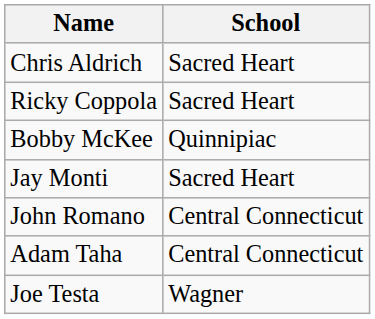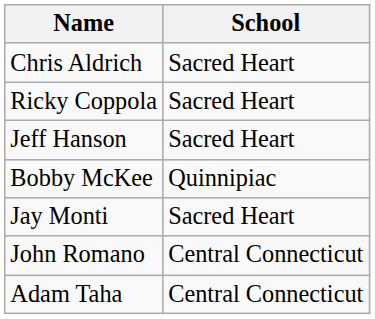+ row: Jeff Hanson | Sacred Heart
- row: Joe Testa | Wagner
